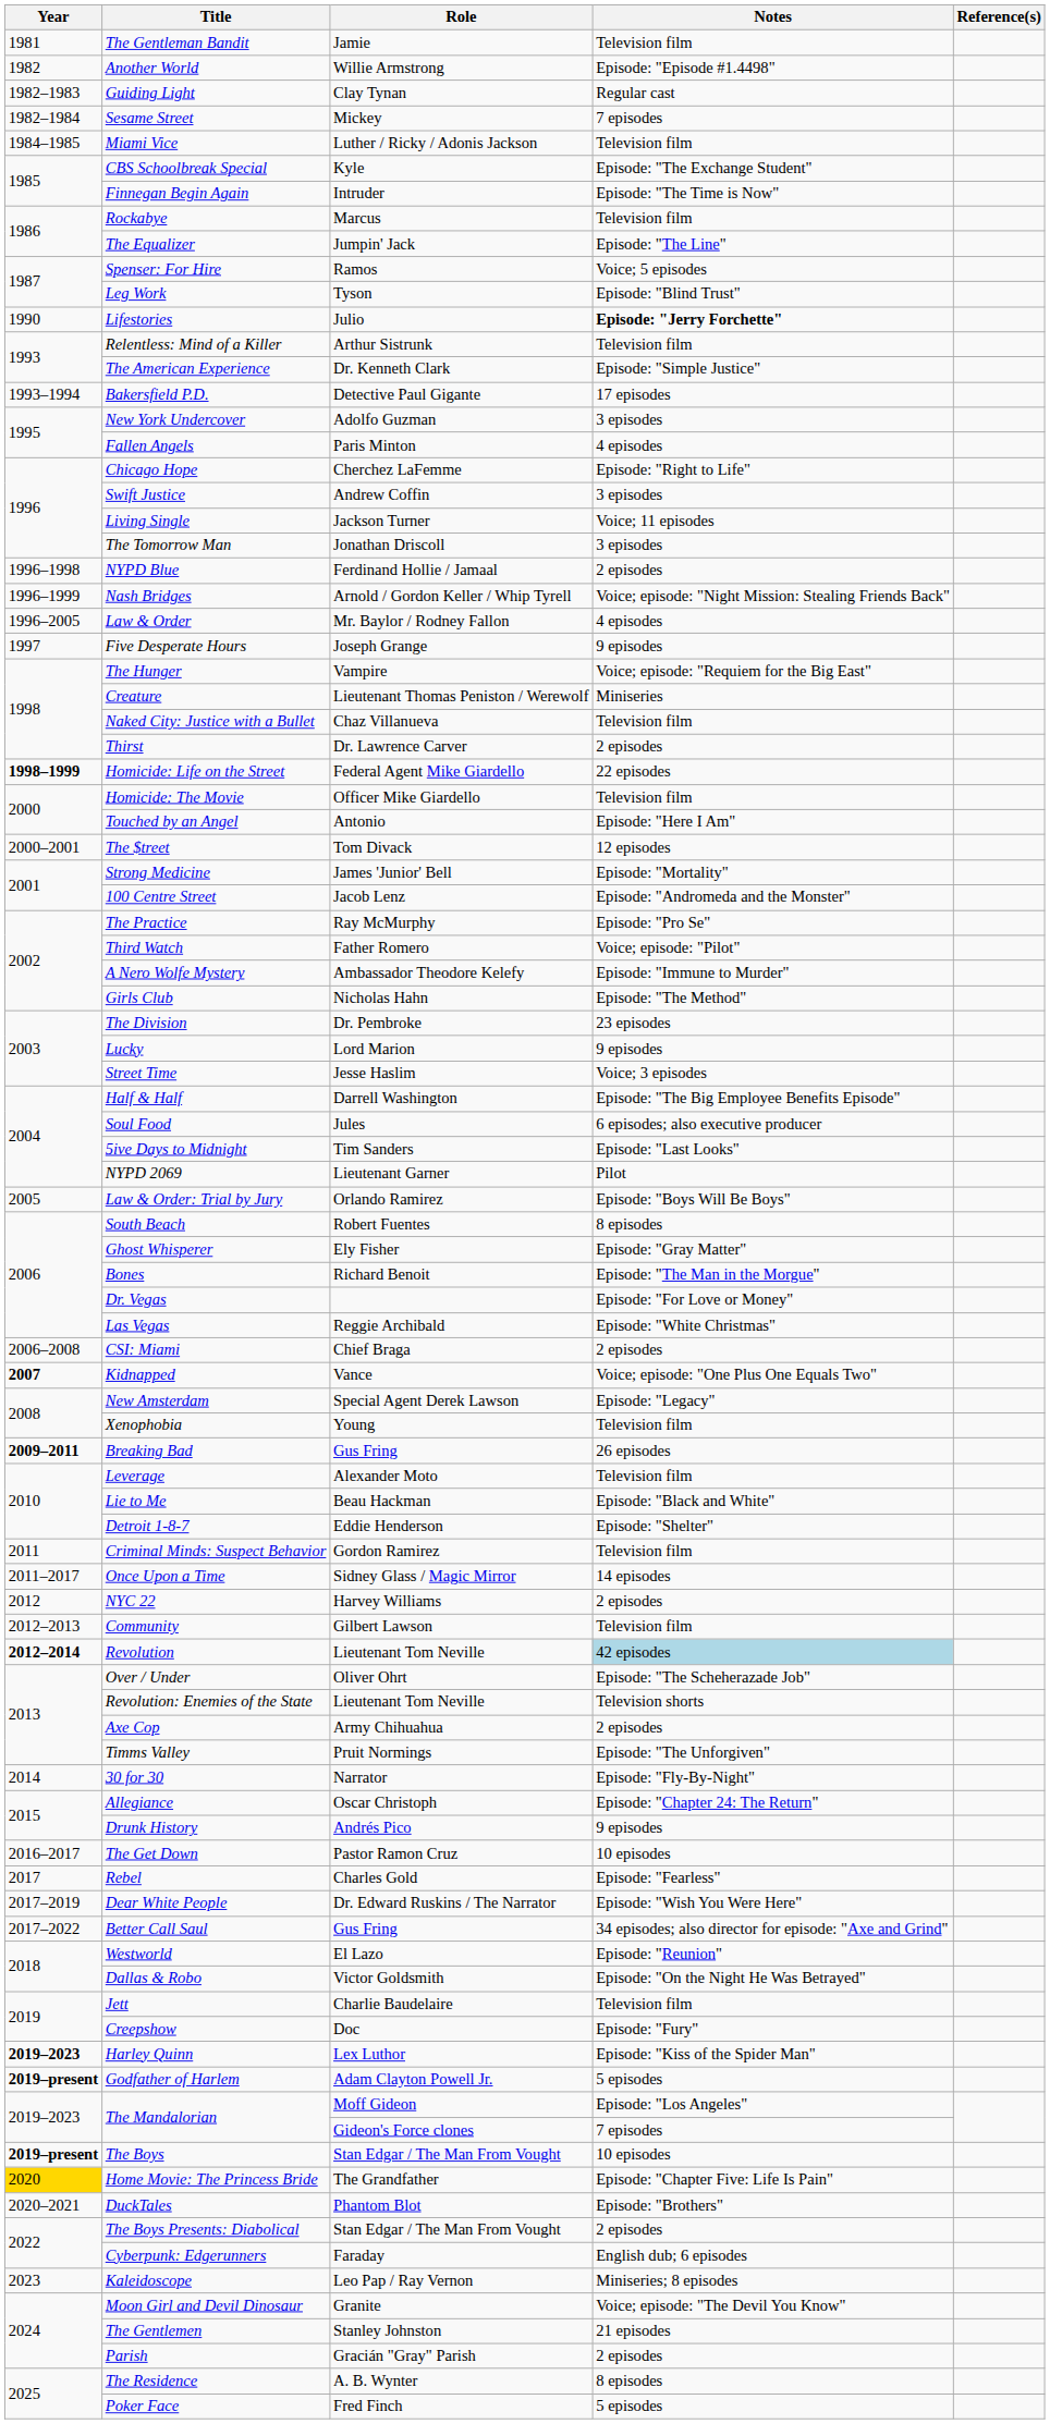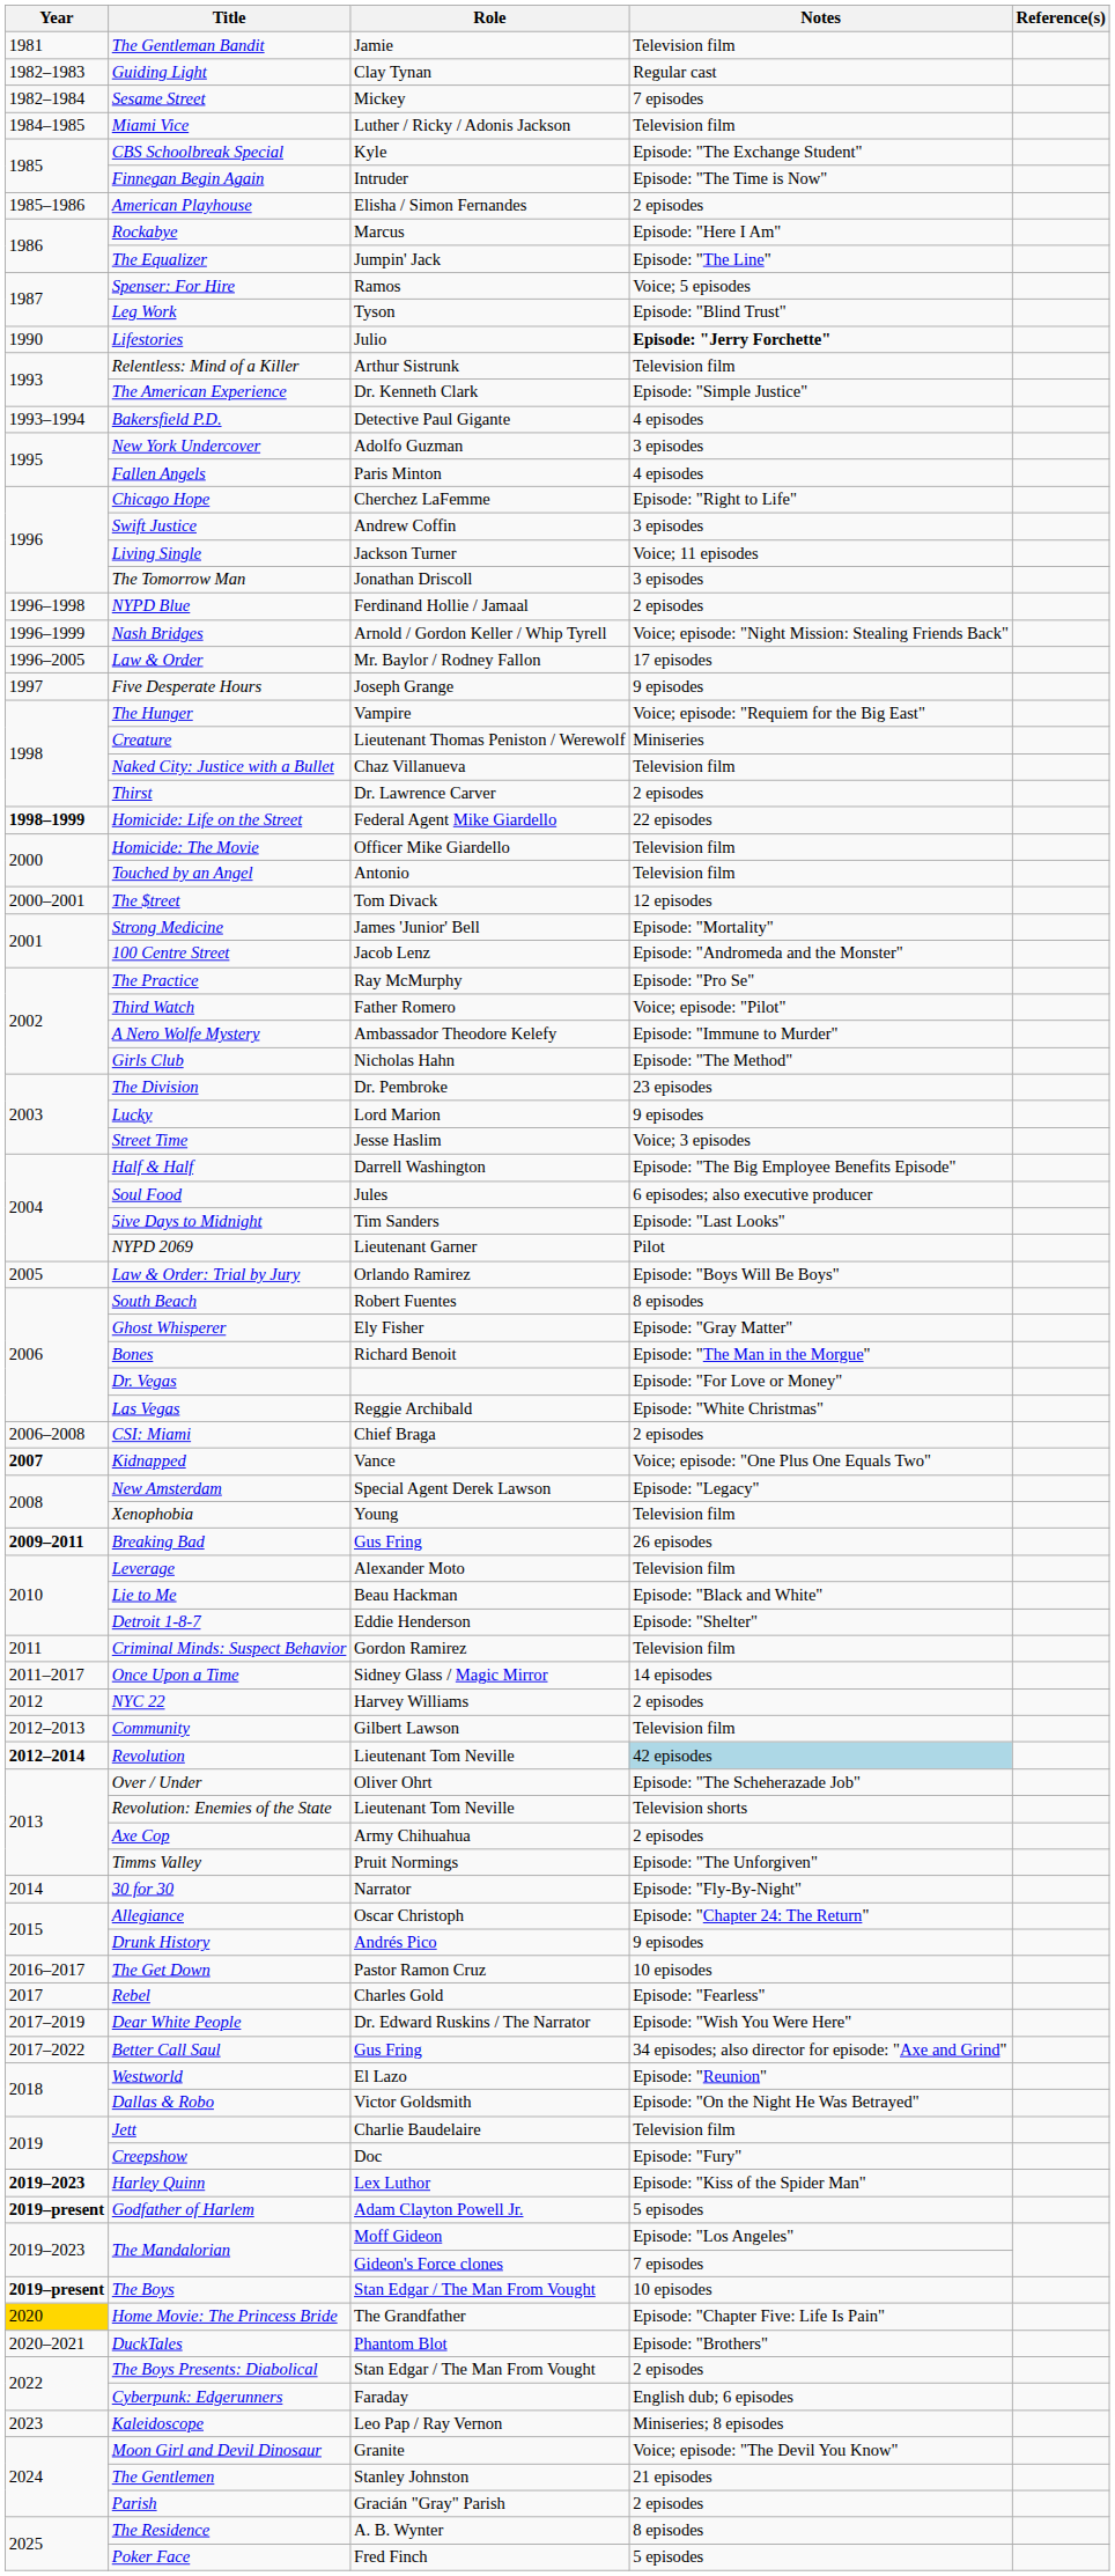- row: 1982 | Another World | Willie Armstrong | Episode: "Episode #1.4498"
+ row: 1985–1986 | American Playhouse | Elisha / Simon Fernandes | 2 episodes
Rockabye | Notes: Television film -> Episode: "Here I Am"
Bakersfield P.D. | Notes: 17 episodes -> 4 episodes
Law & Order | Notes: 4 episodes -> 17 episodes
Touched by an Angel | Notes: Episode: "Here I Am" -> Television film
